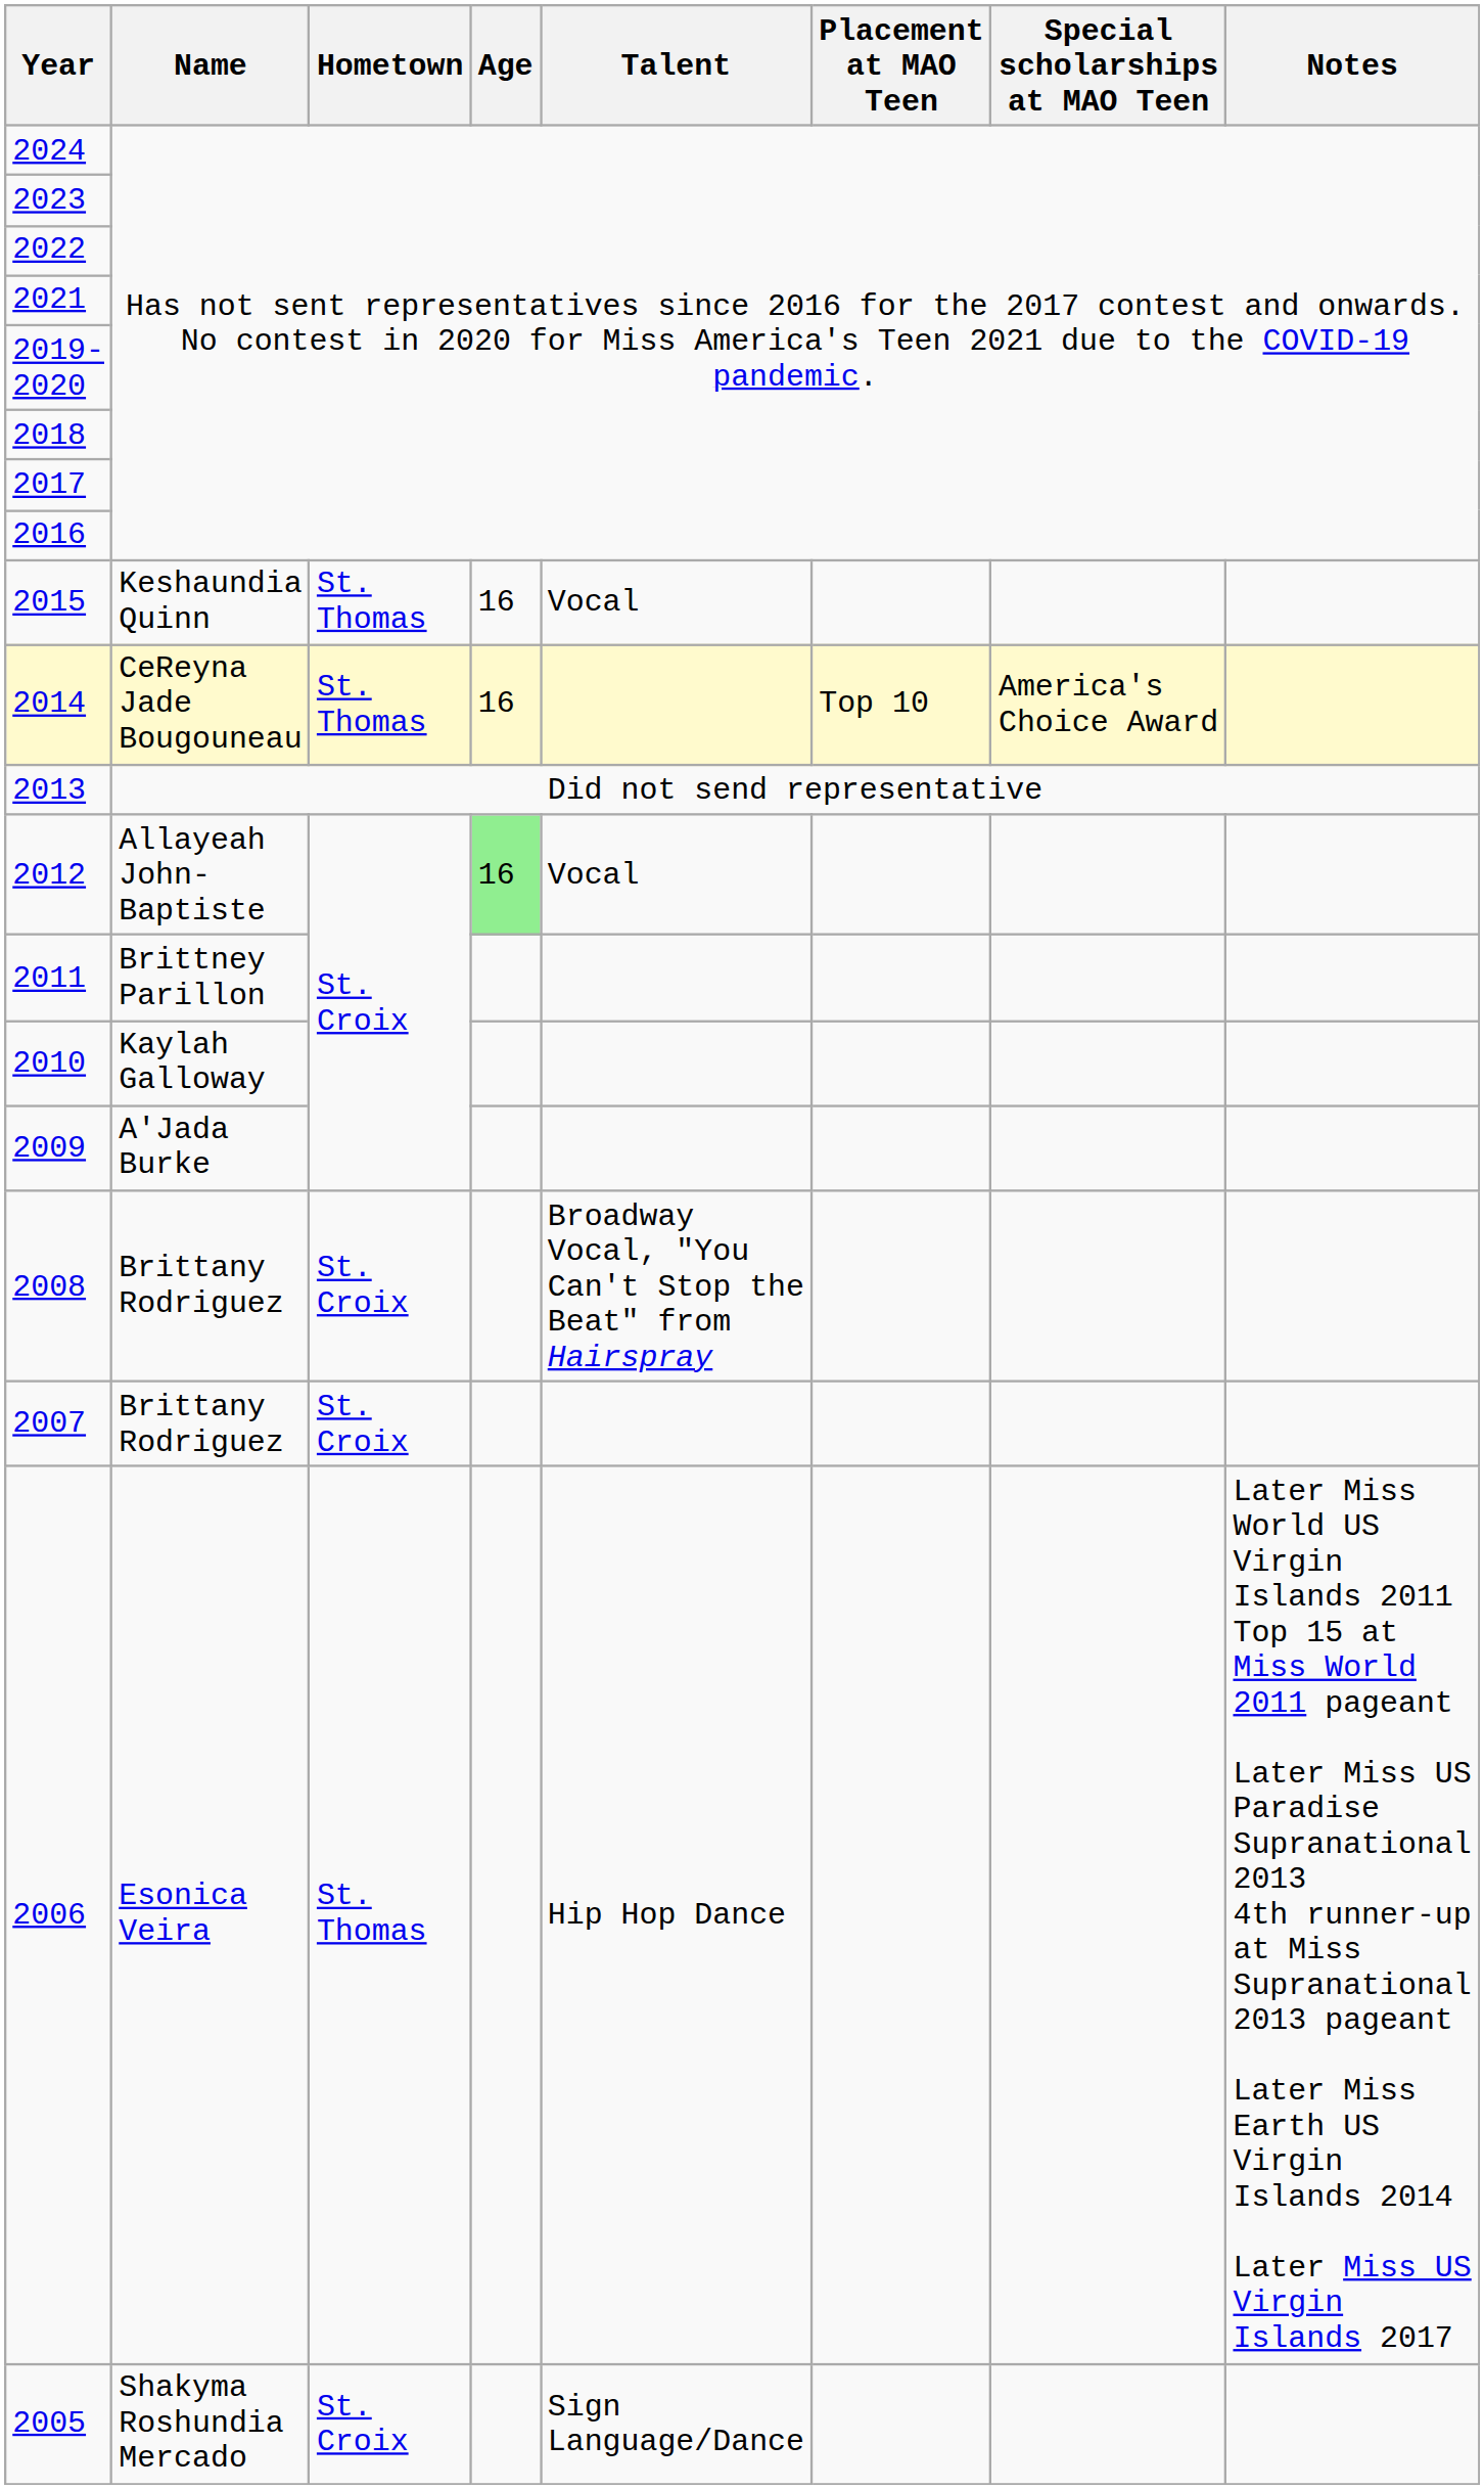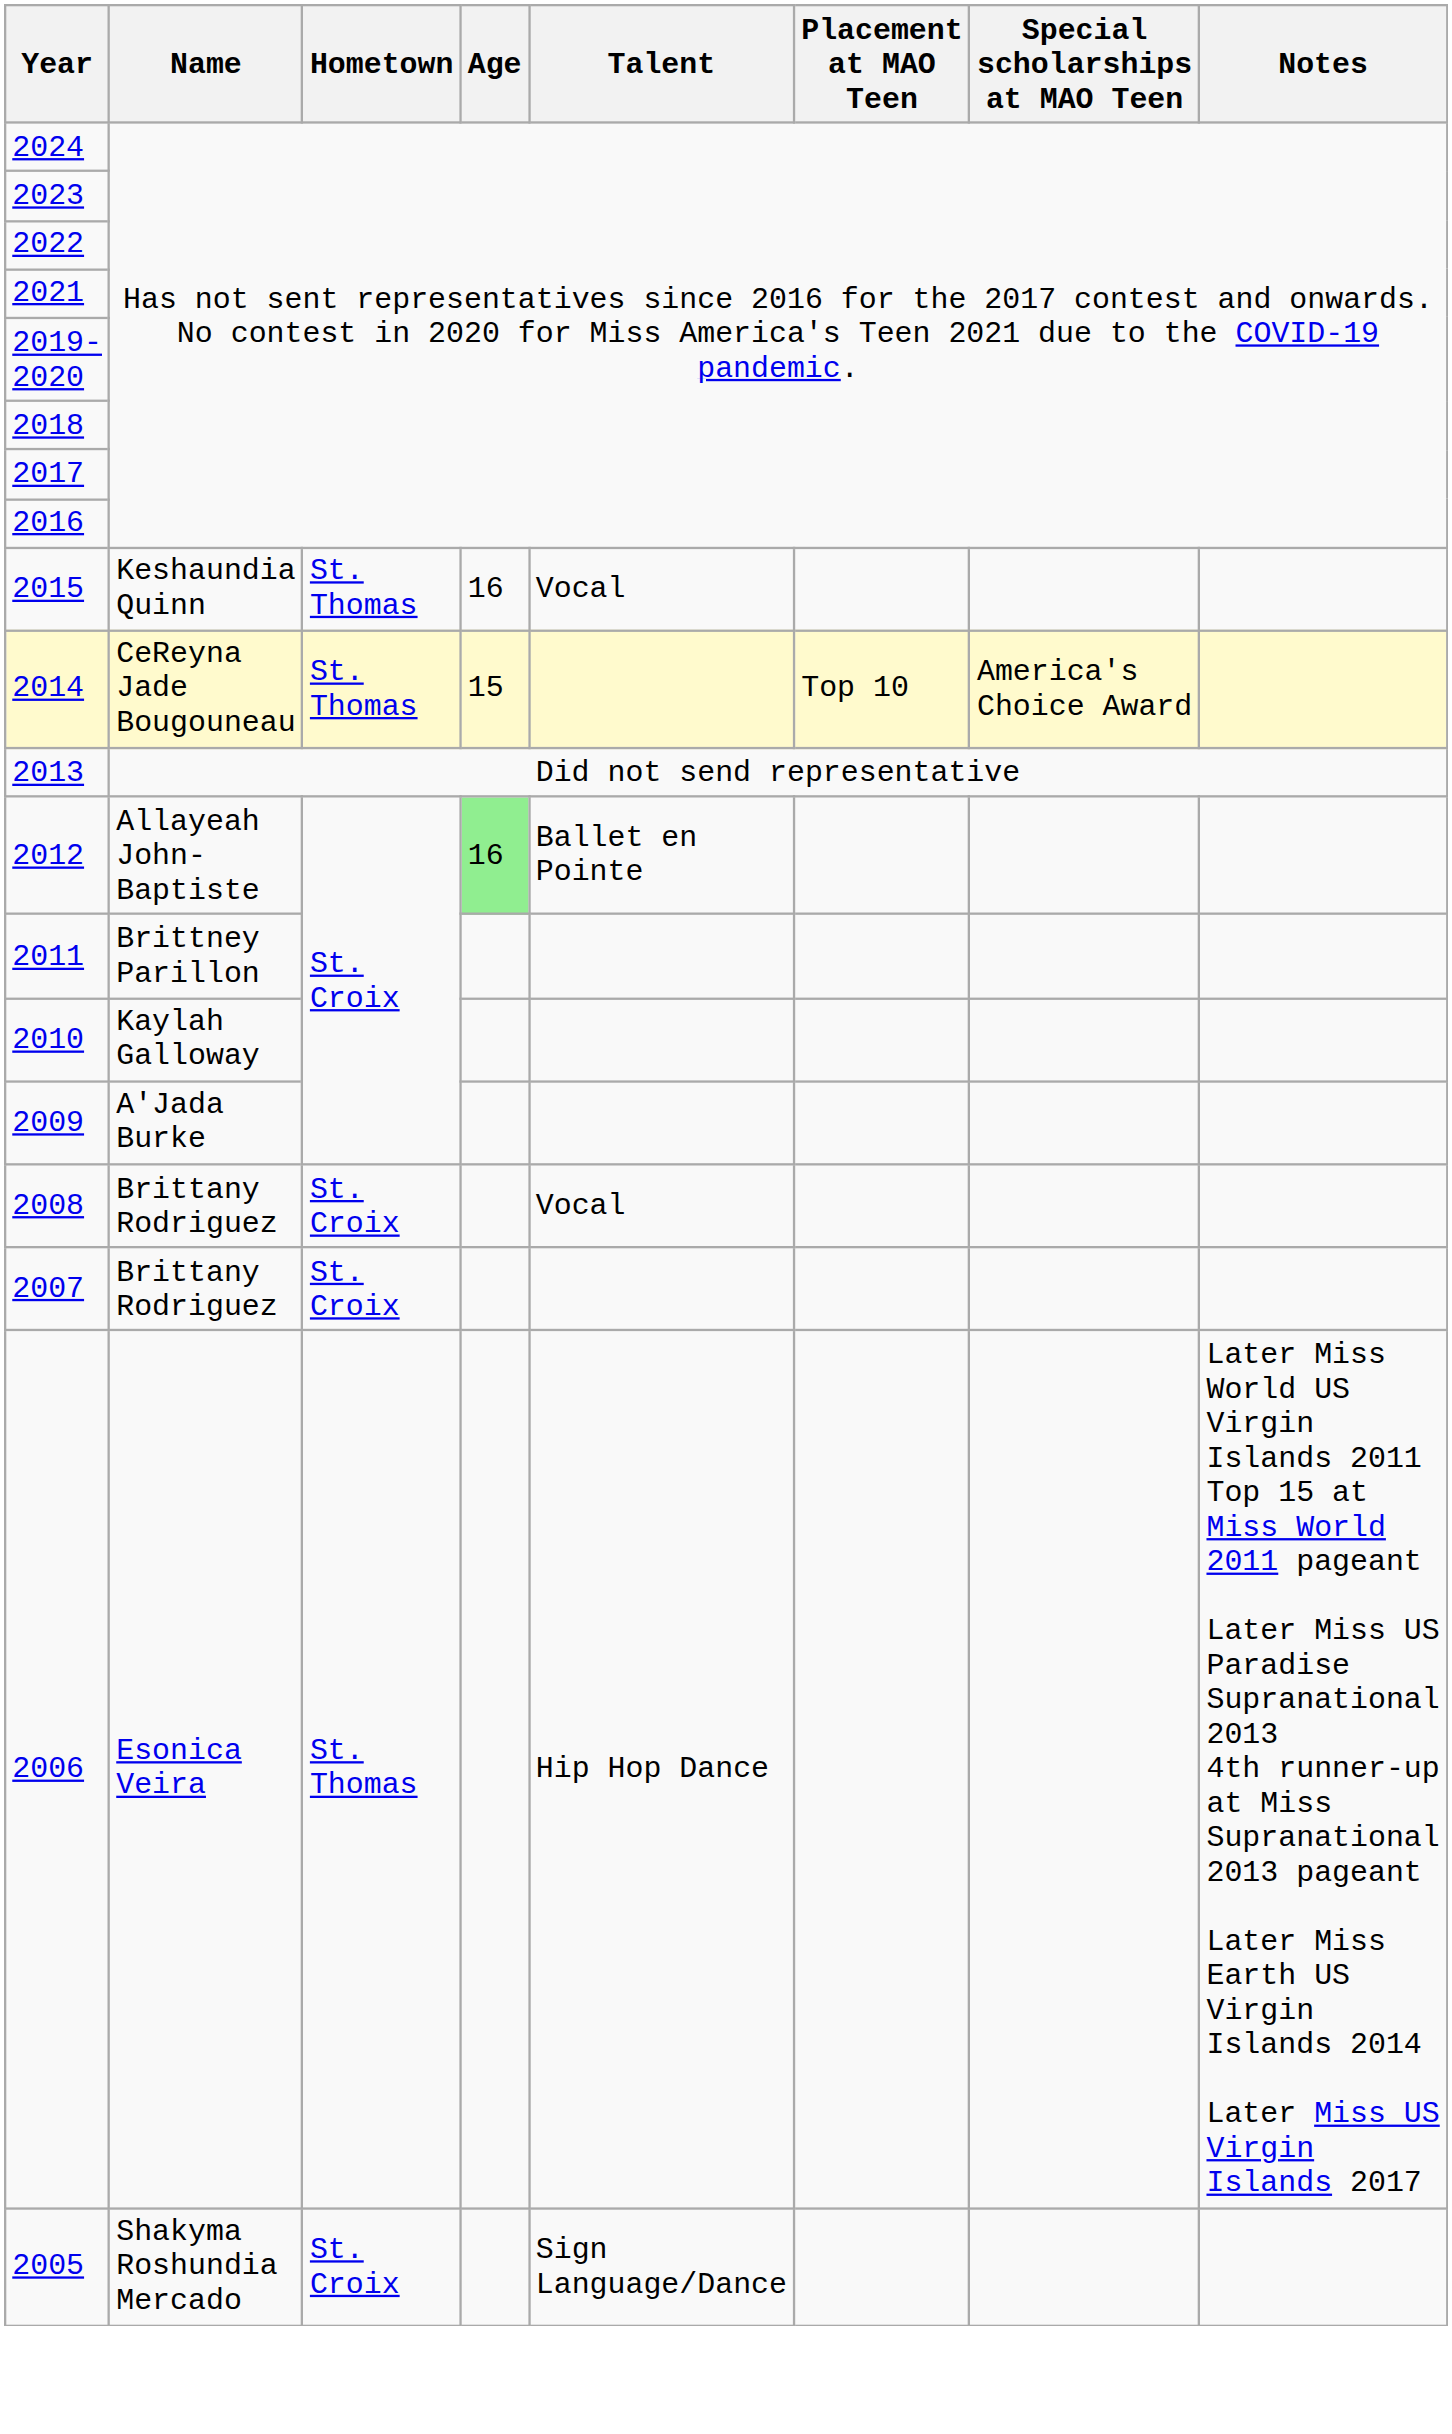2014 | Age: 16 -> 15
2012 | Talent: Vocal -> Ballet en Pointe
2008 | Talent: Broadway Vocal, "You Can't Stop the Beat" from Hairspray -> Vocal
